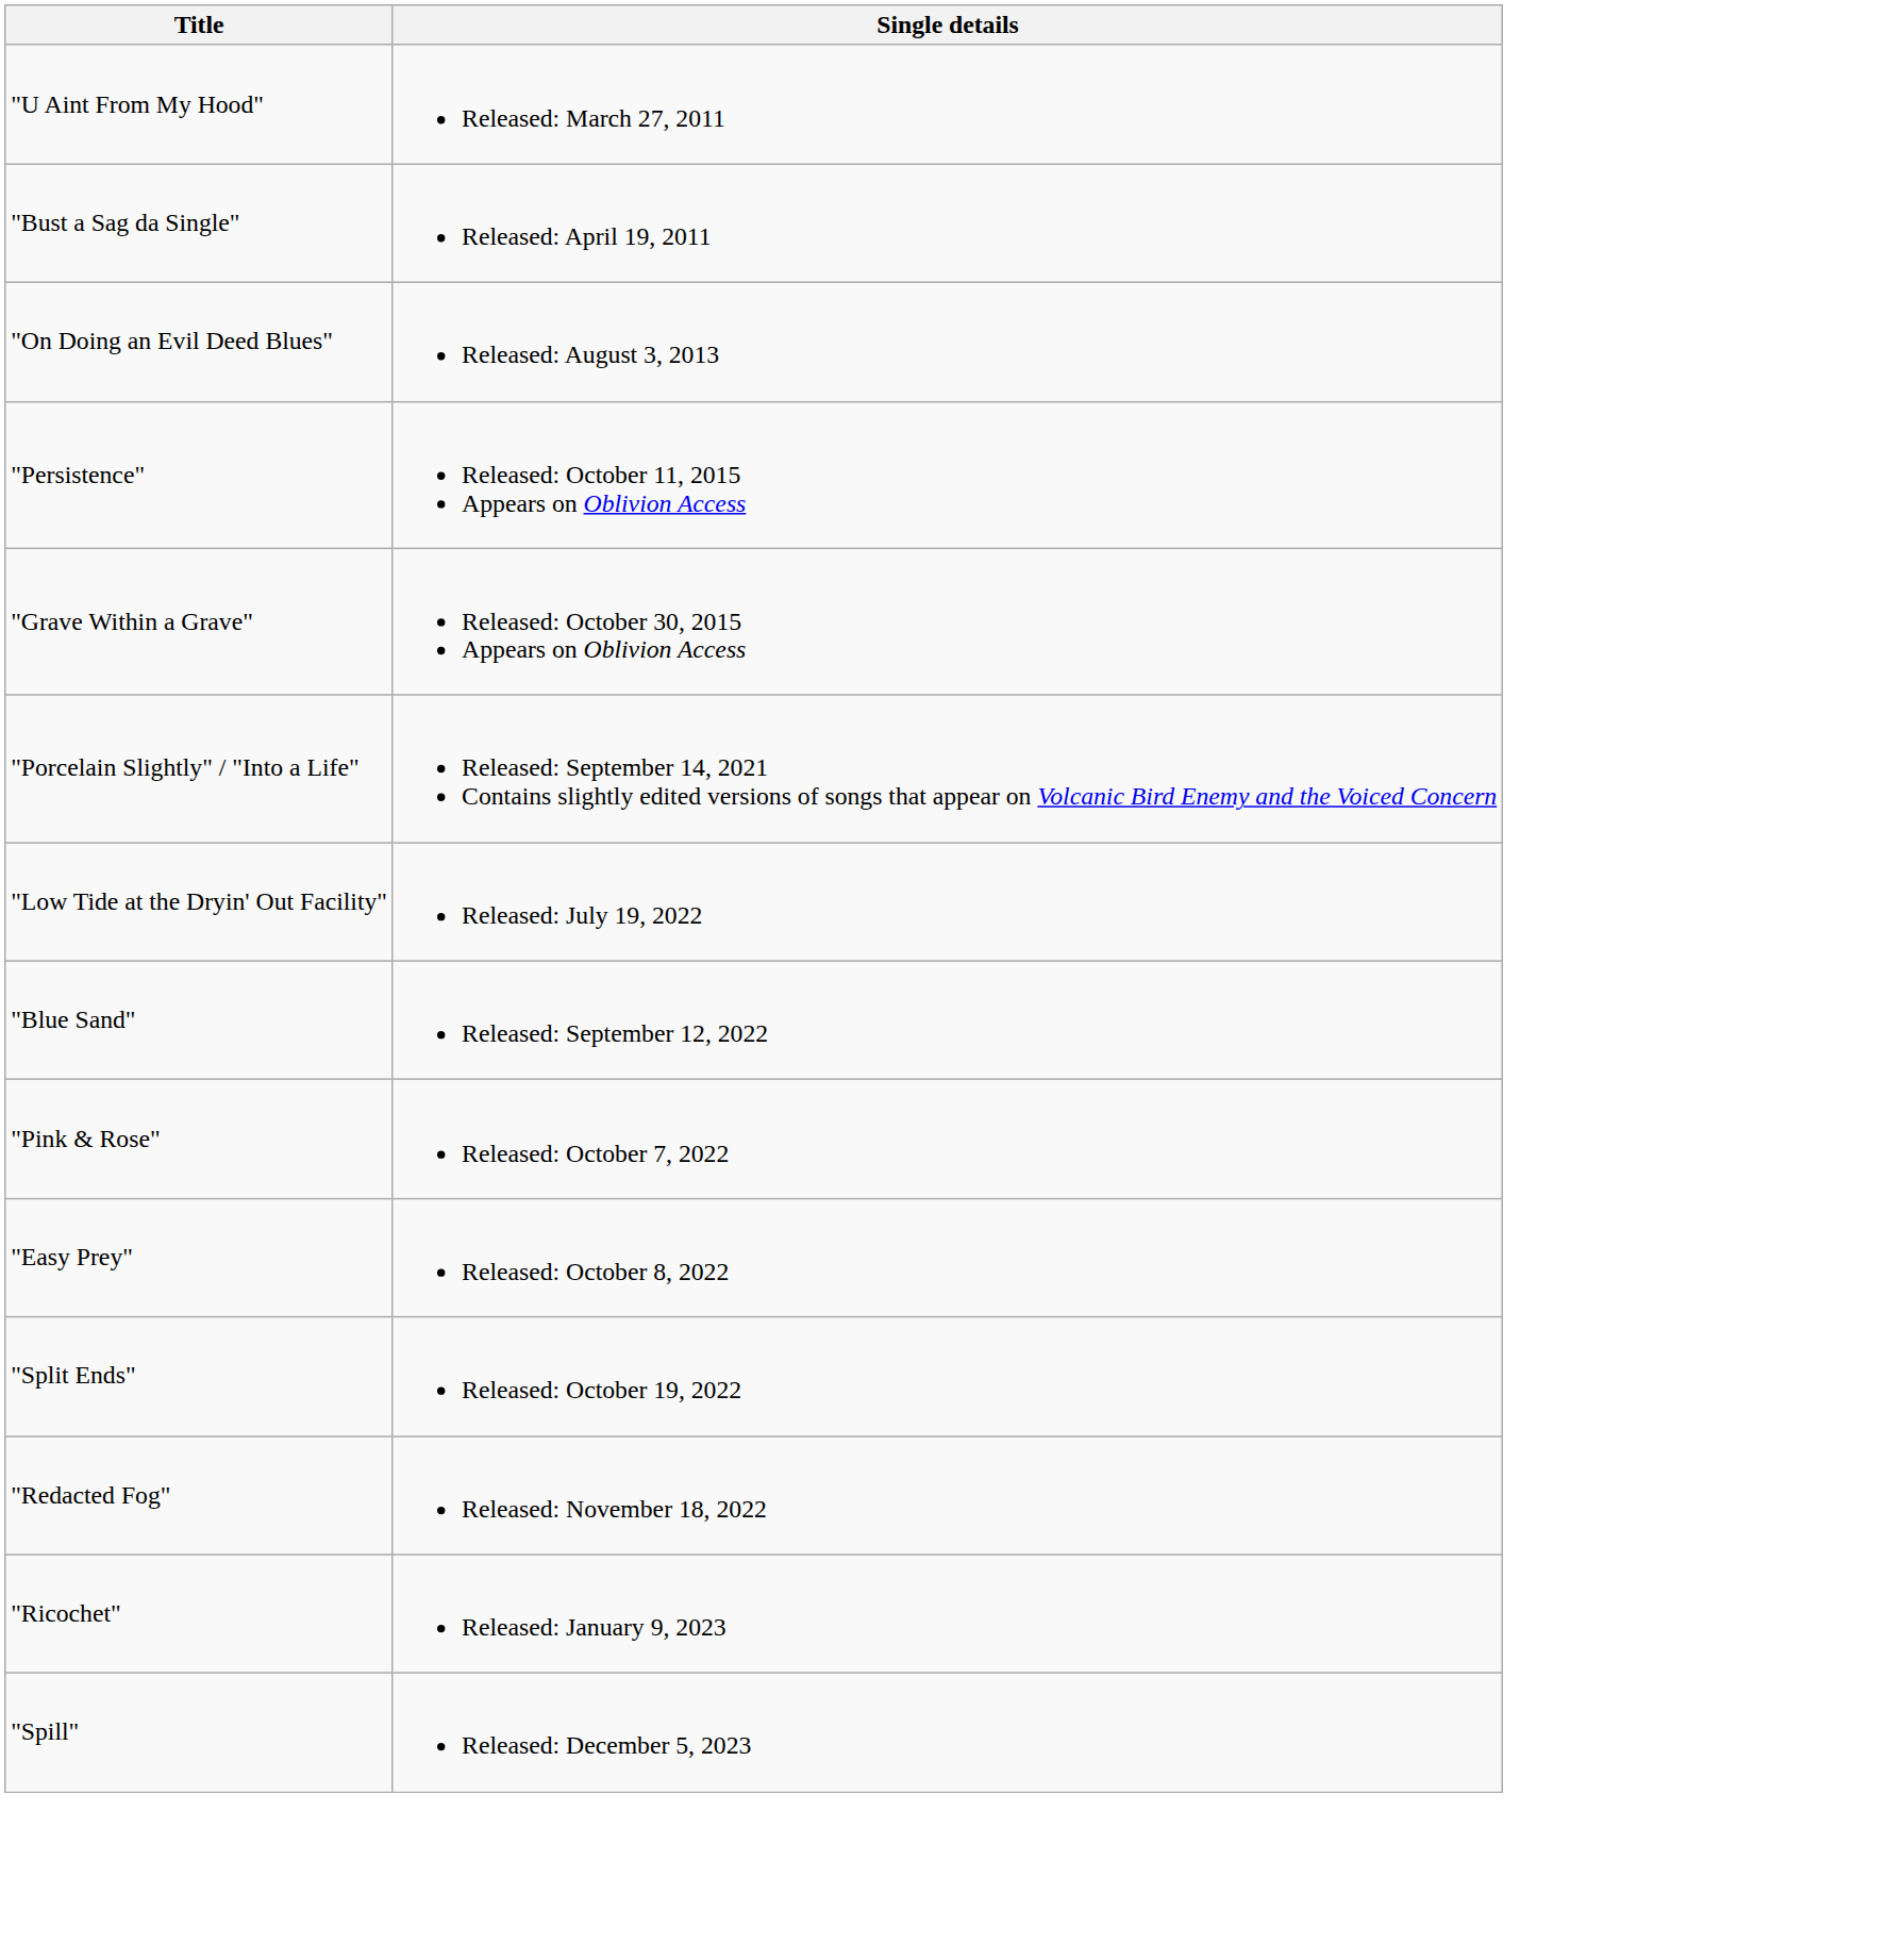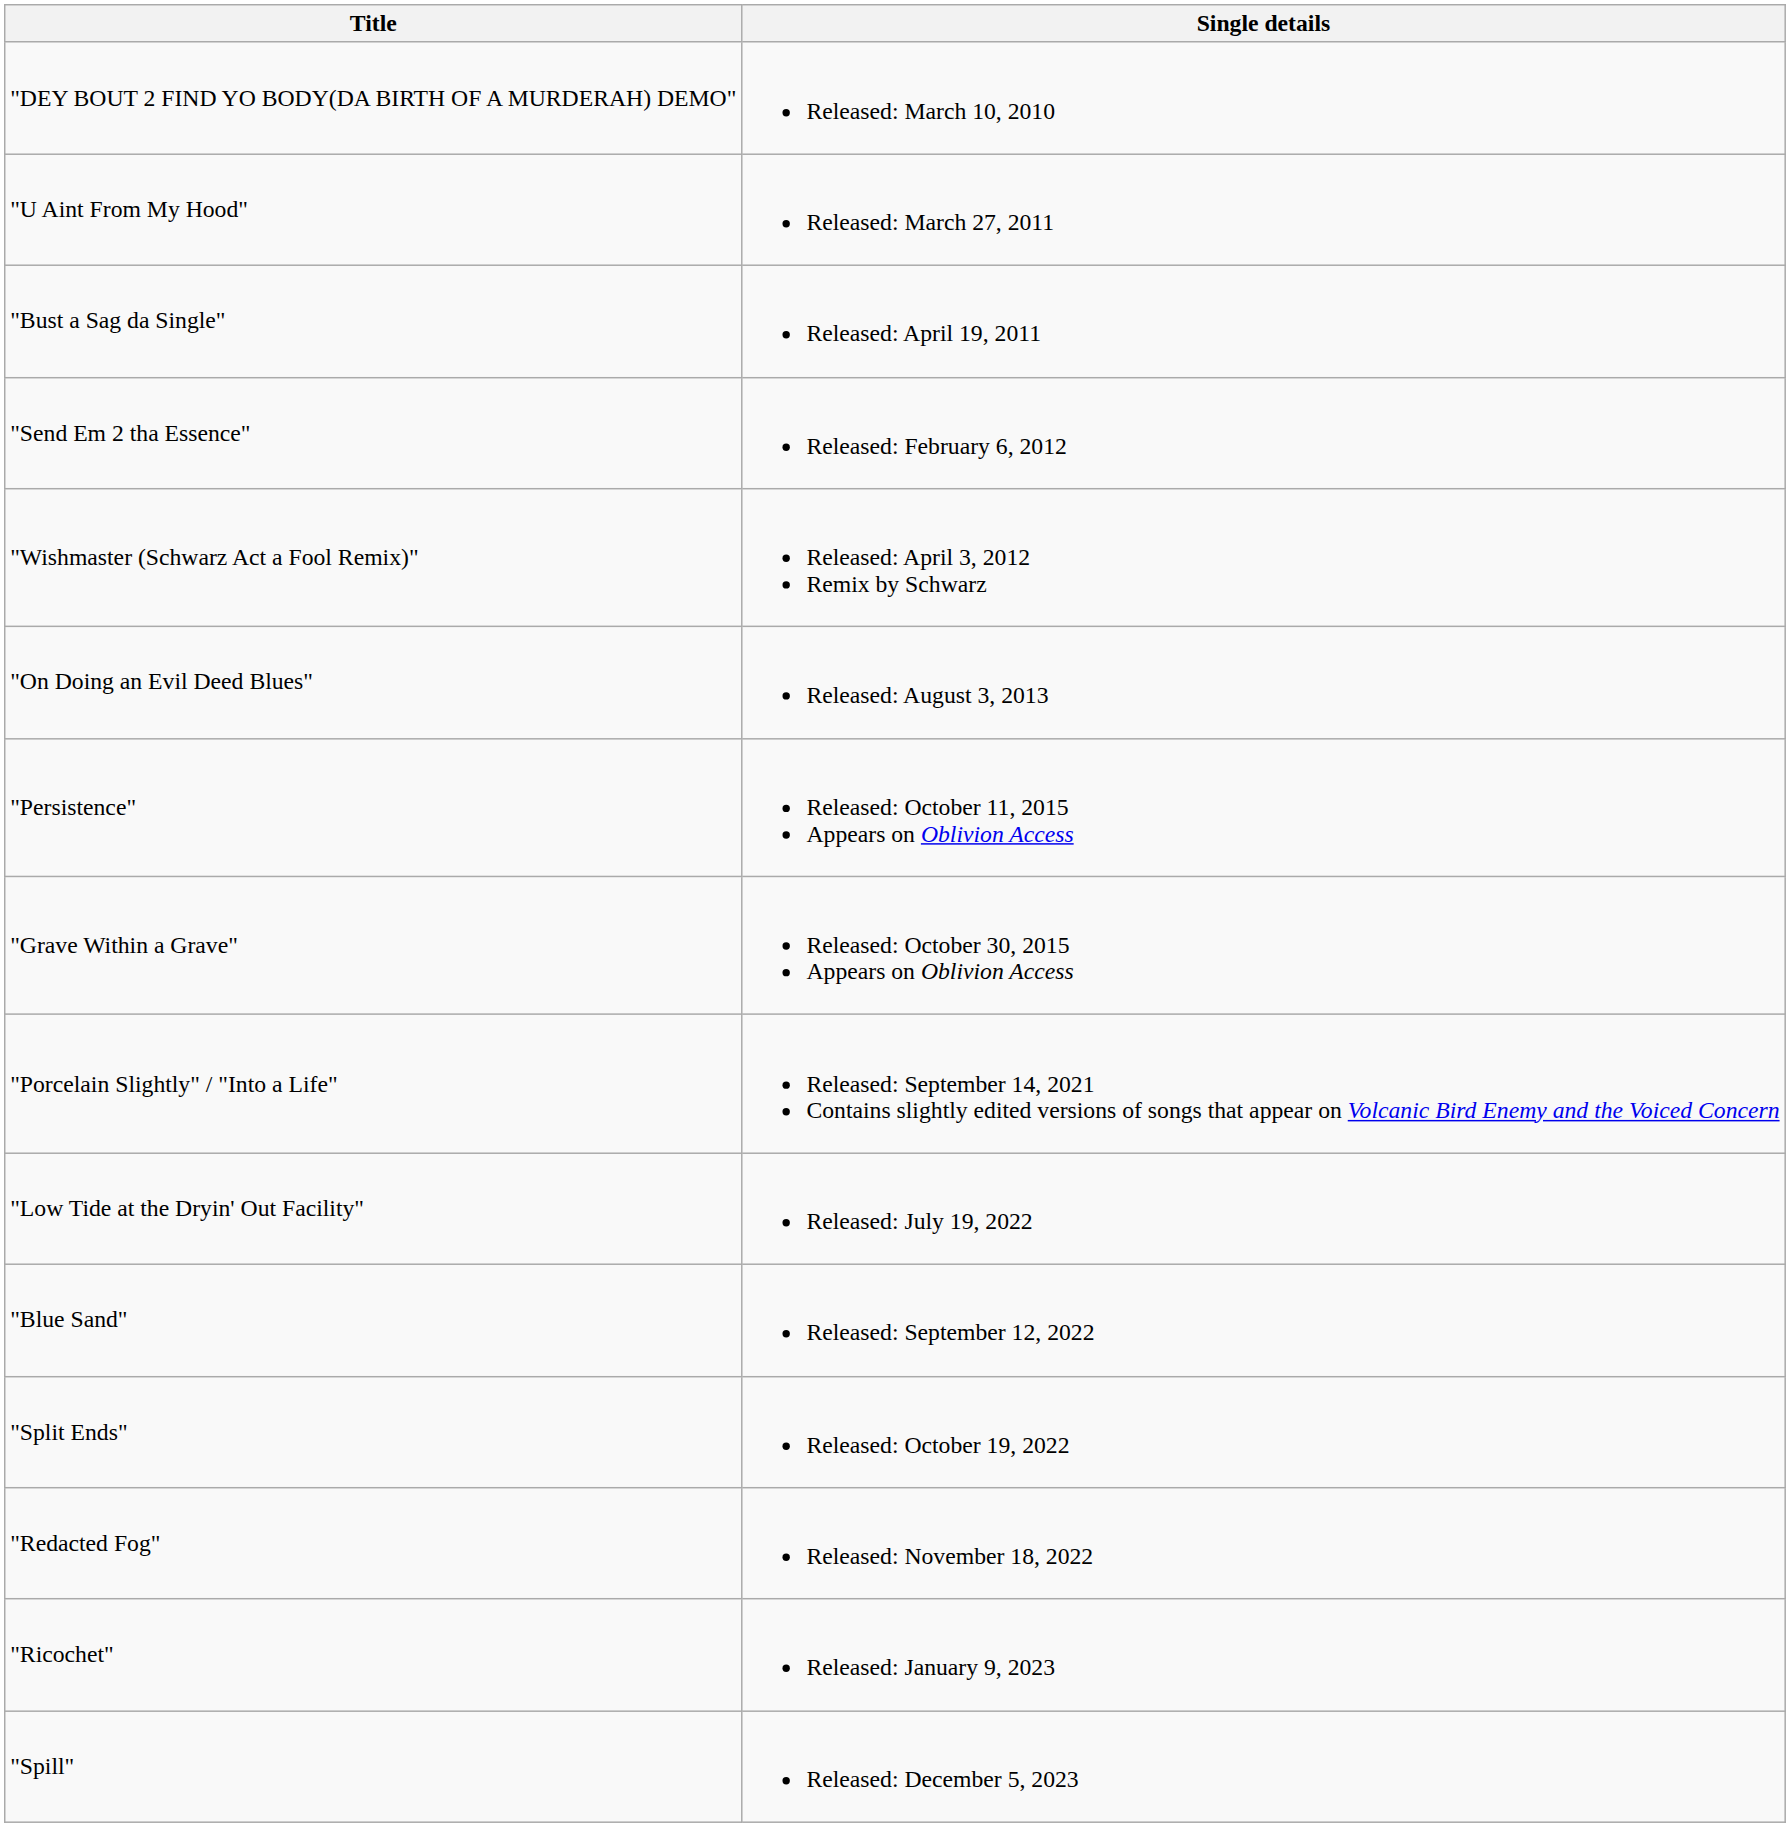+ row: "DEY BOUT 2 FIND YO BODY(DA BIRTH OF A MURDERAH) DEMO" | Released: March 10, 2010
+ row: "Send Em 2 tha Essence" | Released: February 6, 2012
+ row: "Wishmaster (Schwarz Act a Fool Remix)" | Released: April 3, 2012 Remix by Schwarz
- row: "Pink & Rose" | Released: October 7, 2022
- row: "Easy Prey" | Released: October 8, 2022
